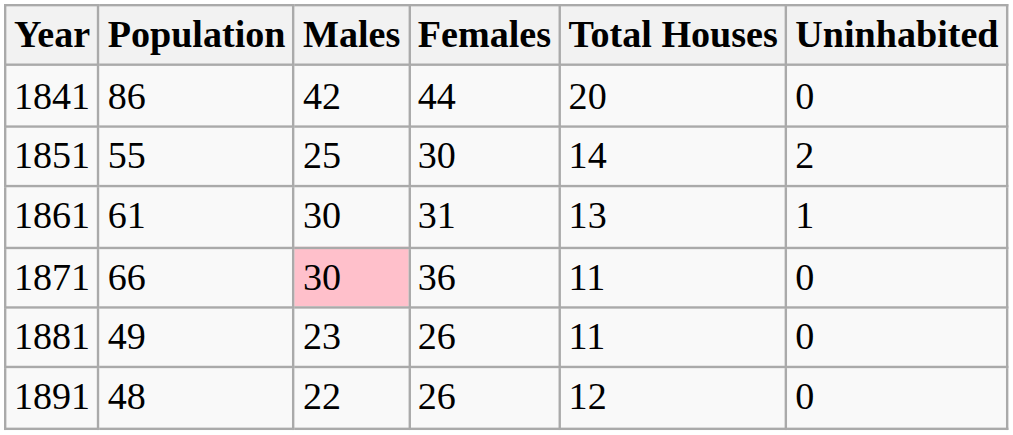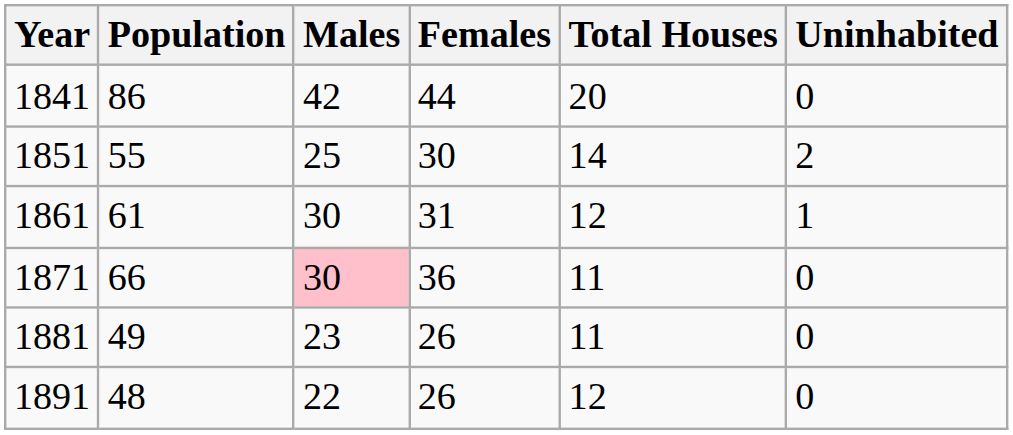1861 | Total Houses: 13 -> 12
